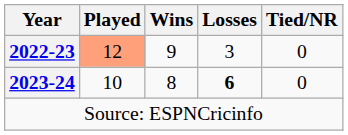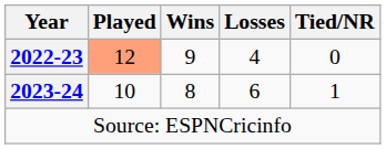2022-23 | Losses: 3 -> 4
2023-24 | Losses: bold -> normal
2023-24 | Tied/NR: 0 -> 1
